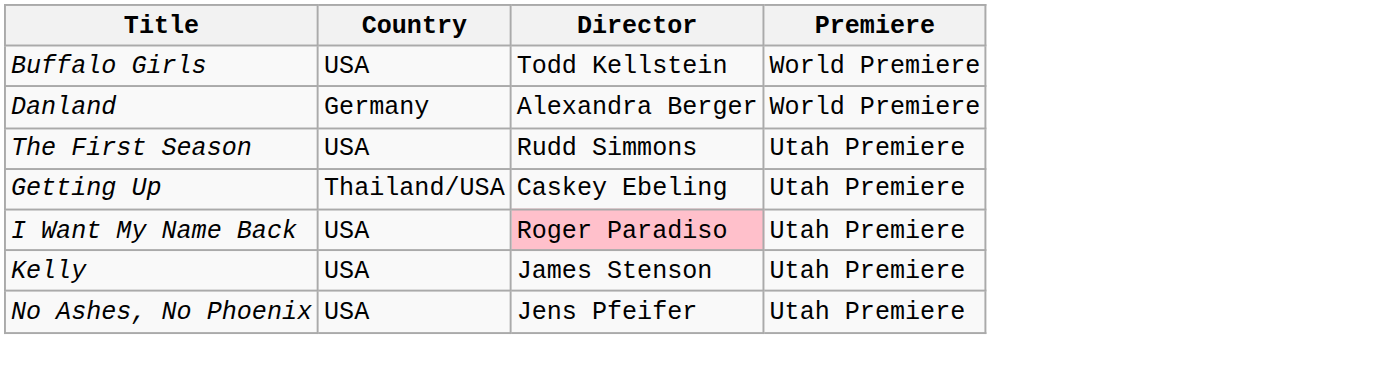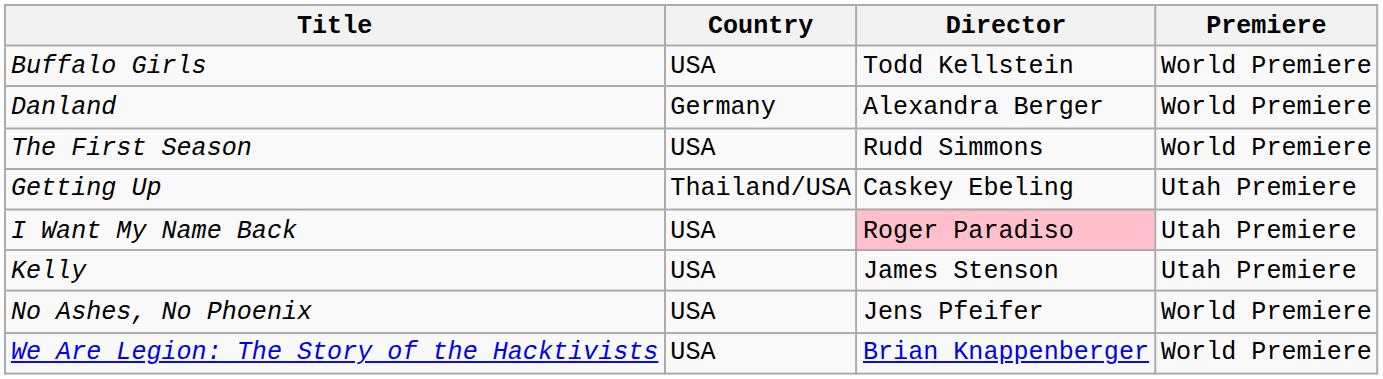The First Season | Premiere: Utah Premiere -> World Premiere
No Ashes, No Phoenix | Premiere: Utah Premiere -> World Premiere
+ row: We Are Legion: The Story of the Hacktivists | USA | Brian Knappenberger | World Premiere
